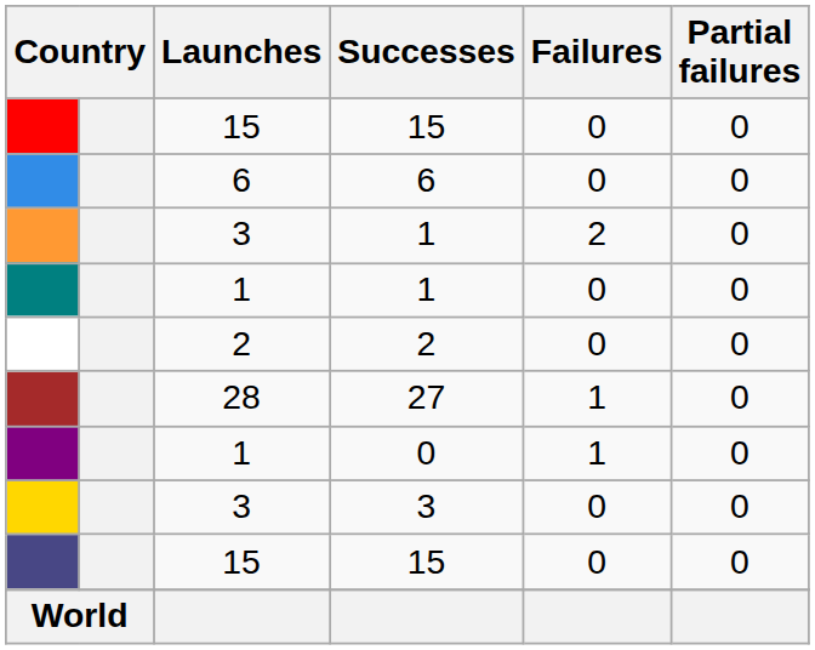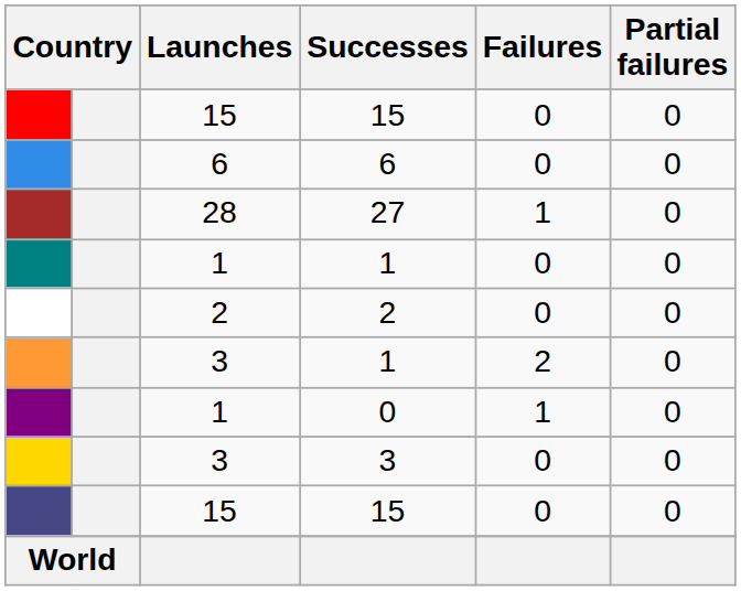rows swapped: 3 / 1 <-> 27
